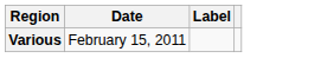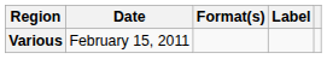+ column: Format(s)
